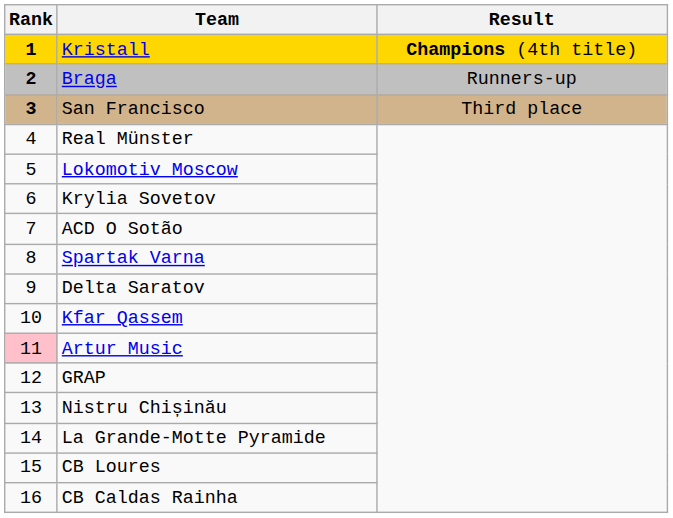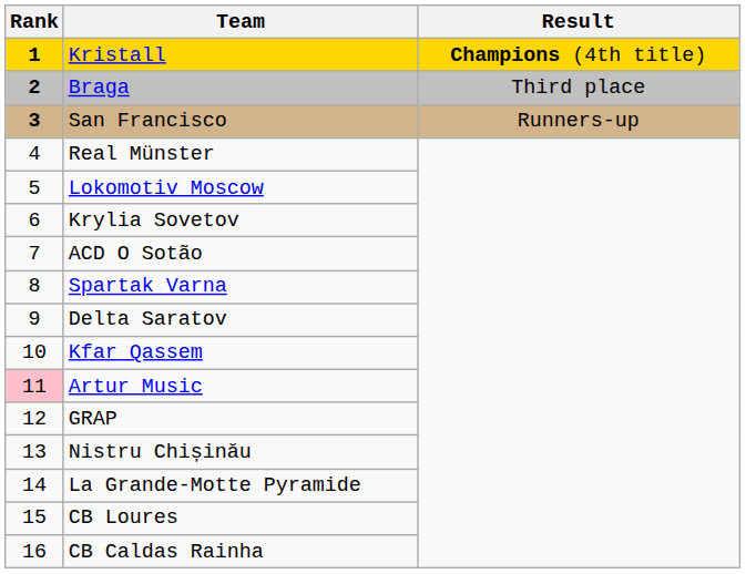Braga | Result: Runners-up -> Third place
San Francisco | Result: Third place -> Runners-up
